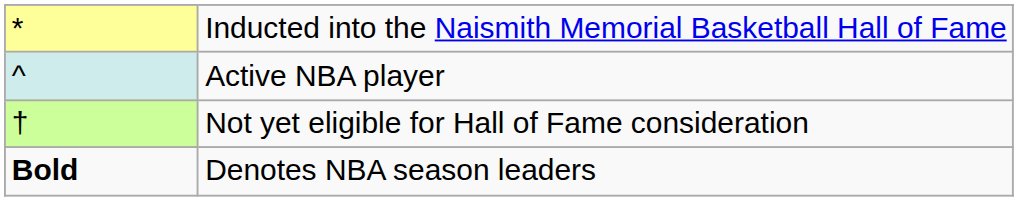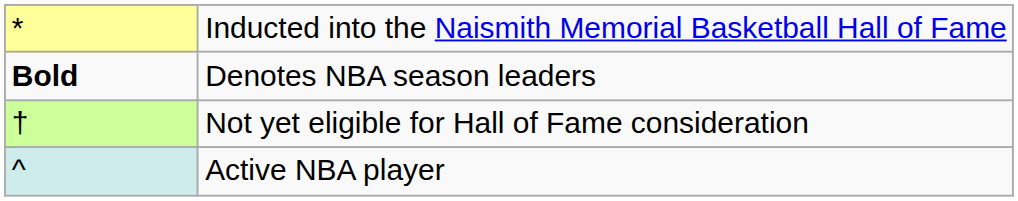rows swapped: Active NBA player <-> Denotes NBA season leaders
